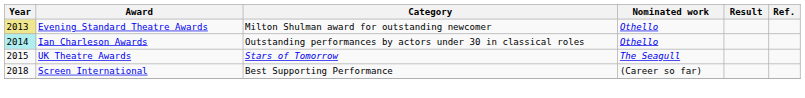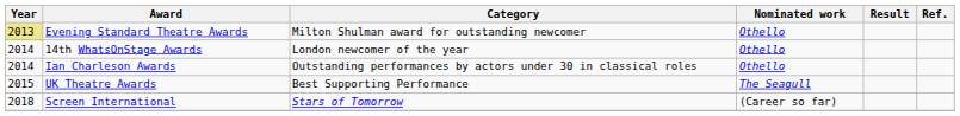+ row: 2014 | 14th WhatsOnStage Awards | London newcomer of the year | Othello
Ian Charleson Awards | Year: paleturquoise background -> no background
UK Theatre Awards | Category: Stars of Tomorrow -> Best Supporting Performance
Screen International | Category: Best Supporting Performance -> Stars of Tomorrow
